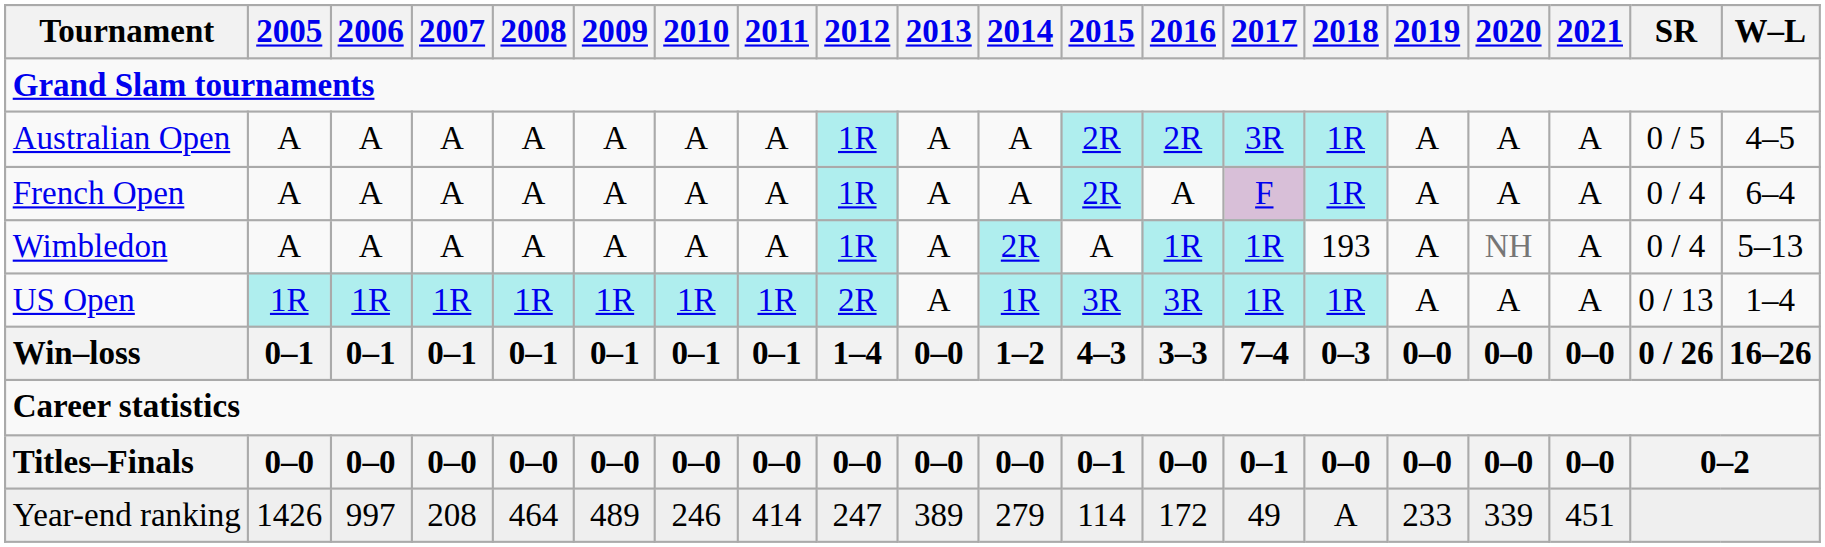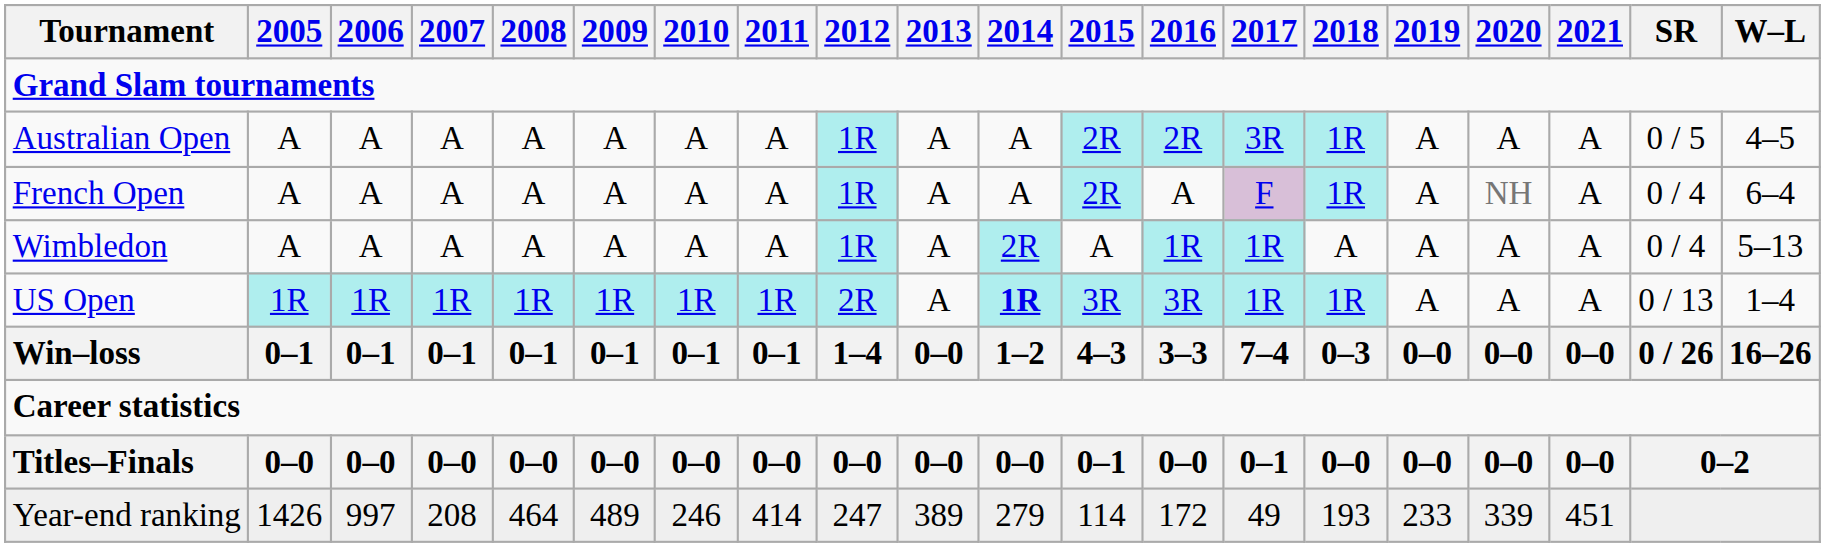French Open | 2020: A -> NH
Wimbledon | 2018: 193 -> A
Wimbledon | 2020: NH -> A
US Open | 2014: normal -> bold
Year-end ranking | 2018: A -> 193
